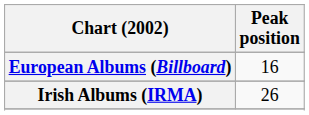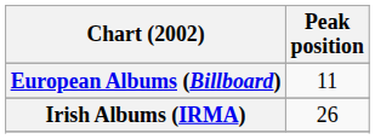European Albums (Billboard) | Peak position: 16 -> 11
